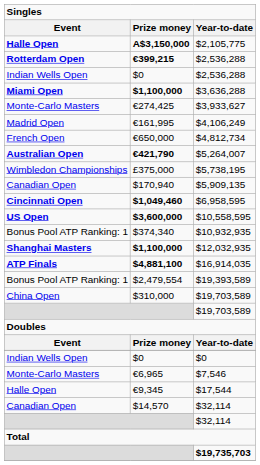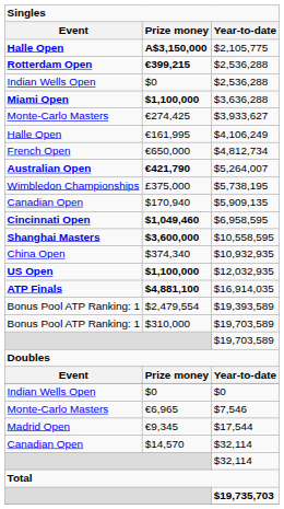$4,106,249 | Event: Madrid Open -> Halle Open
$10,558,595 | Event: US Open -> Shanghai Masters
$10,932,935 | Event: Bonus Pool ATP Ranking: 1 -> China Open
$12,032,935 | Event: Shanghai Masters -> US Open
$310,000 / $19,703,589 | Event: China Open -> Bonus Pool ATP Ranking: 1
$17,544 | Event: Halle Open -> Madrid Open
